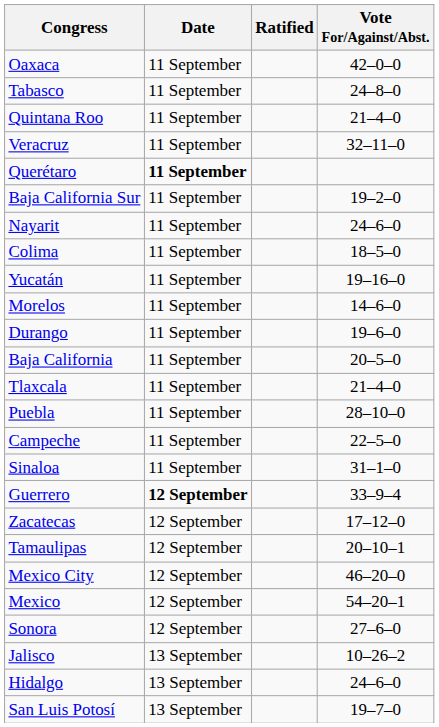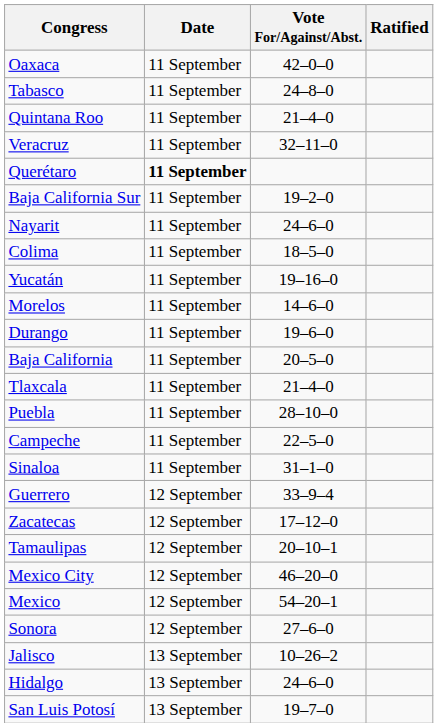columns swapped: Ratified <-> Vote For/Against/Abst.
Guerrero | Date: bold -> normal
